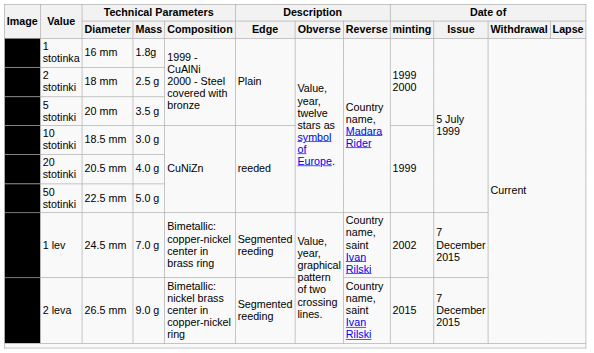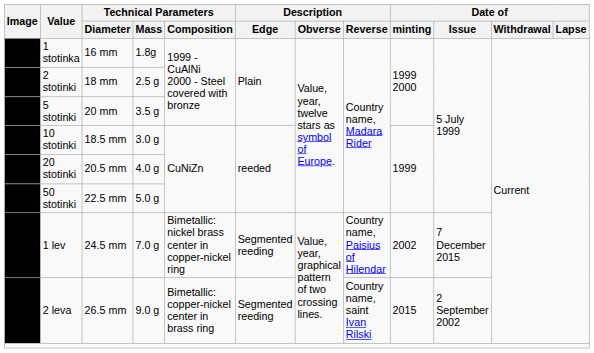1 lev | Technical Parameters / Composition: Bimetallic: copper-nickel center in brass ring -> Bimetallic: nickel brass center in copper-nickel ring
1 lev | Description / Reverse: Country name, saint Ivan Rilski -> Country name, Paisius of Hilendar
2 leva | Technical Parameters / Composition: Bimetallic: nickel brass center in copper-nickel ring -> Bimetallic: copper-nickel center in brass ring
2 leva | Date of / Issue: 7 December 2015 -> 2 September 2002
